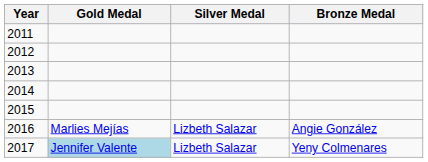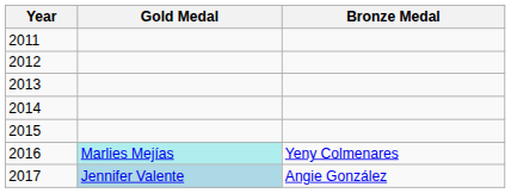- column: Silver Medal | Lizbeth Salazar | Lizbeth Salazar
2016 | Gold Medal: no background -> paleturquoise background
2016 | Bronze Medal: Angie González -> Yeny Colmenares
2017 | Bronze Medal: Yeny Colmenares -> Angie González
